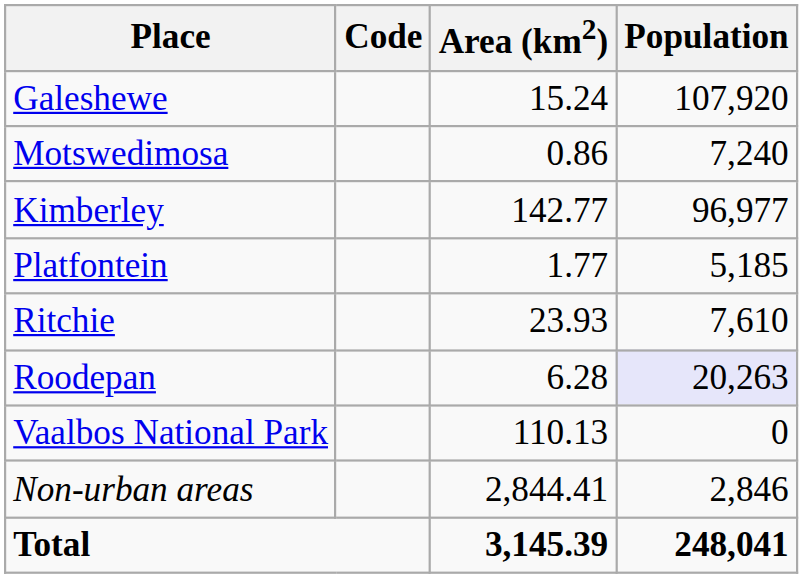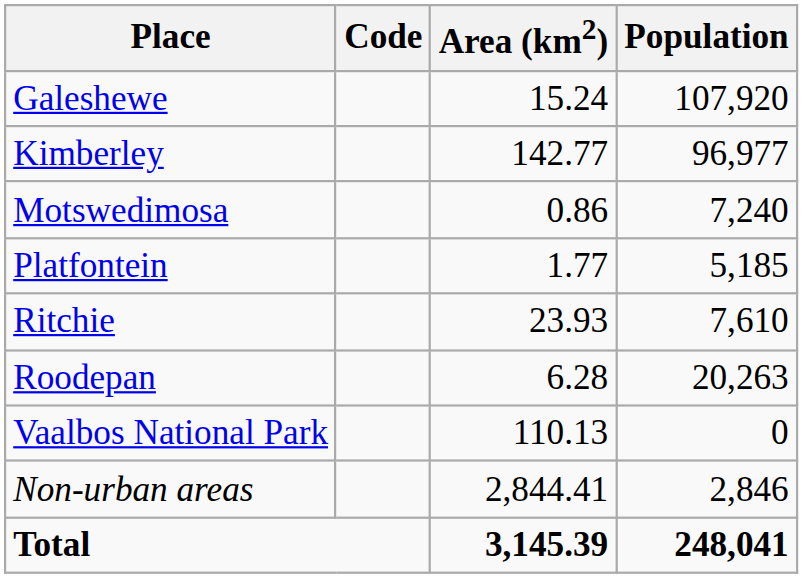rows swapped: Kimberley <-> Motswedimosa
Roodepan | Population: lavender background -> no background
